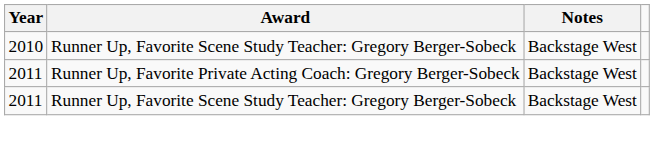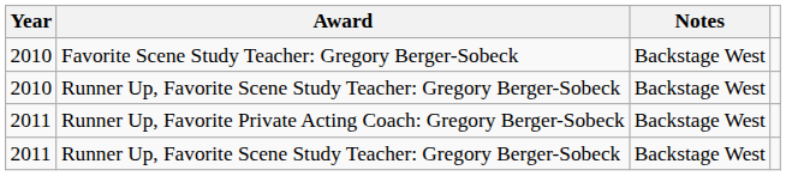+ row: 2010 | Favorite Scene Study Teacher: Gregory Berger-Sobeck | Backstage West
